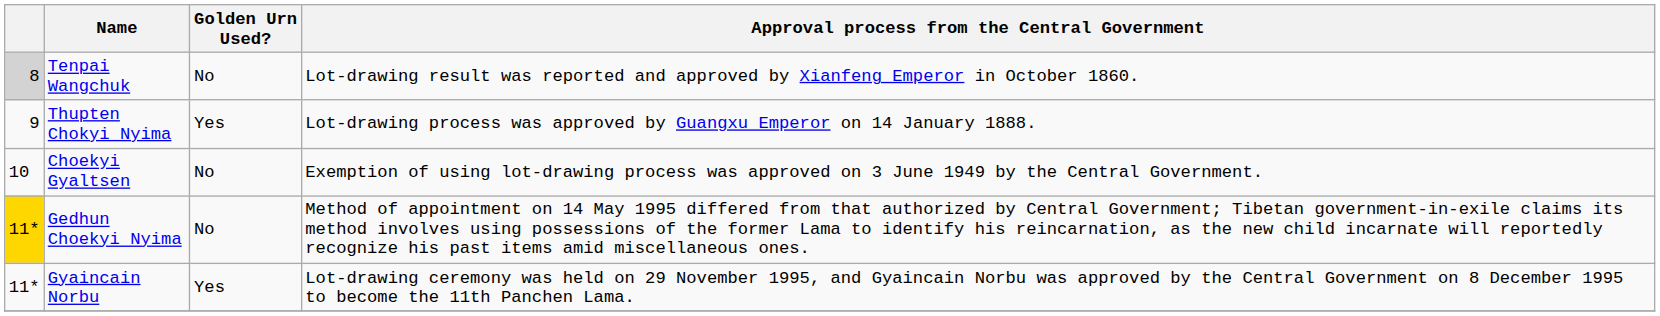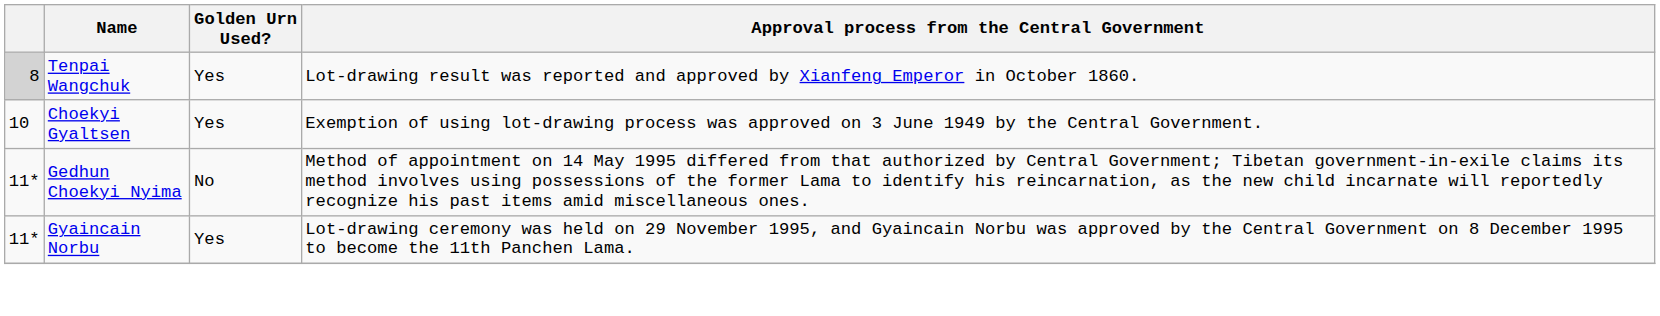Tenpai Wangchuk | Golden Urn Used?: No -> Yes
- row: 9 | Thupten Chokyi Nyima | Yes | Lot-drawing process was approved by Guangxu Emperor on 14 January 1888.
Choekyi Gyaltsen | Golden Urn Used?: No -> Yes
Gedhun Choekyi Nyima | column 1: gold background -> no background
